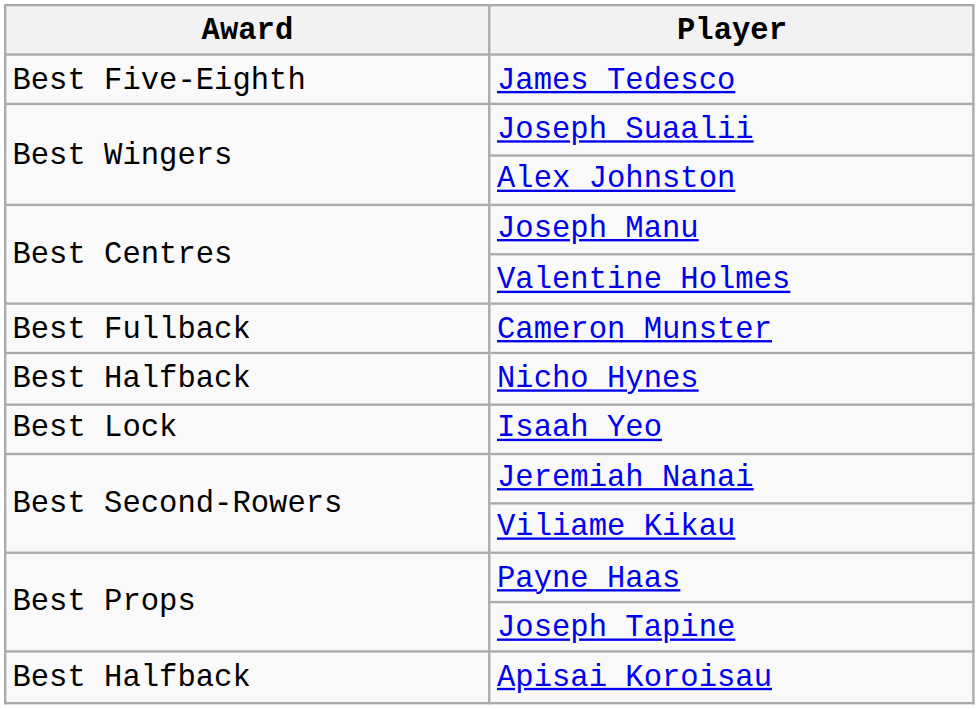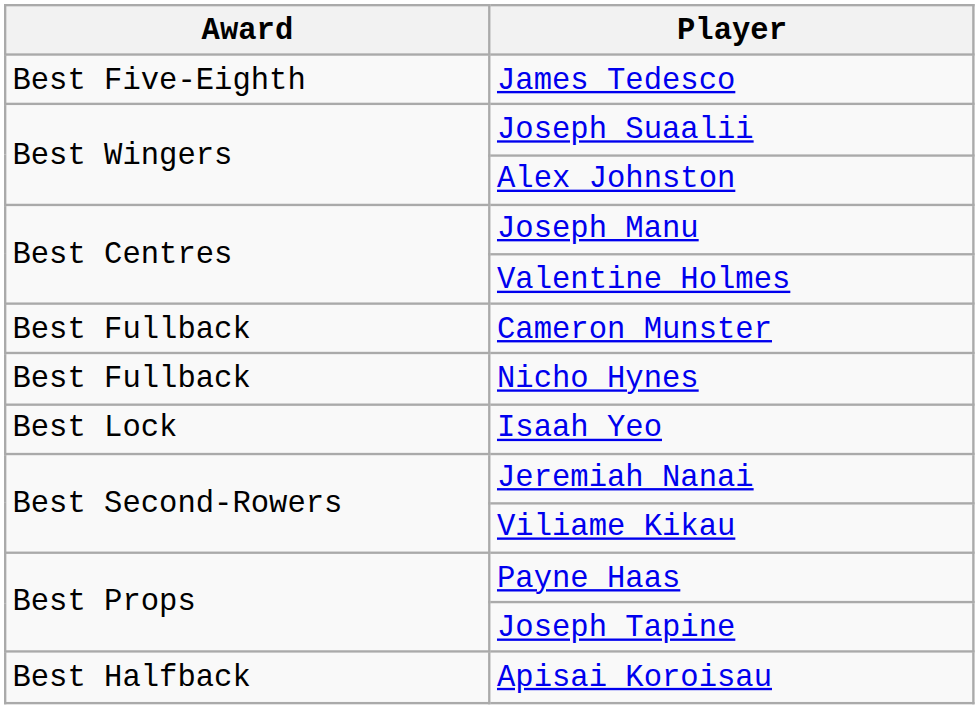Nicho Hynes | Award: Best Halfback -> Best Fullback
